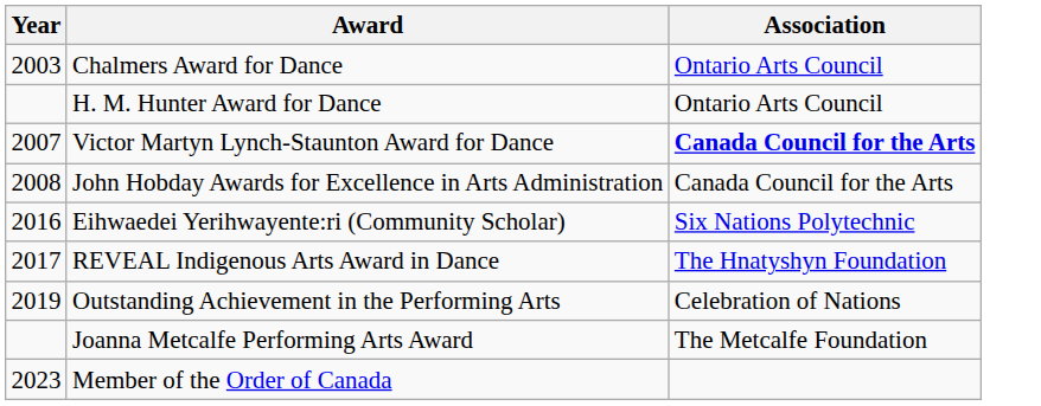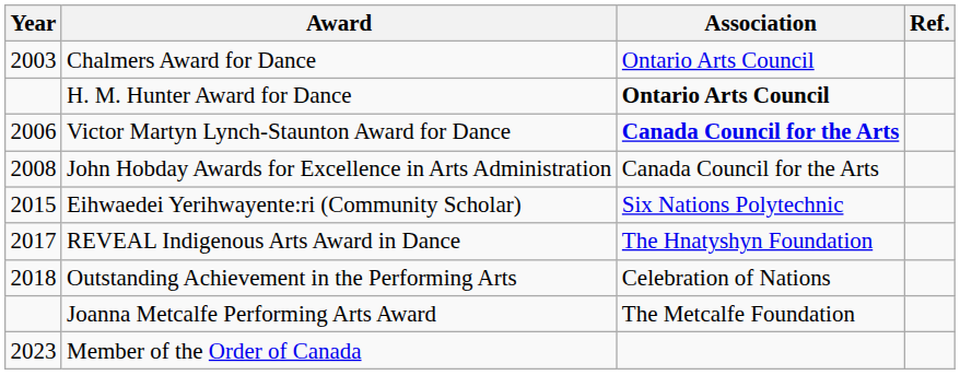+ column: Ref.
H. M. Hunter Award for Dance | Association: normal -> bold
Victor Martyn Lynch-Staunton Award for Dance | Year: 2007 -> 2006
Eihwaedei Yerihwayente:ri (Community Scholar) | Year: 2016 -> 2015
Outstanding Achievement in the Performing Arts | Year: 2019 -> 2018
